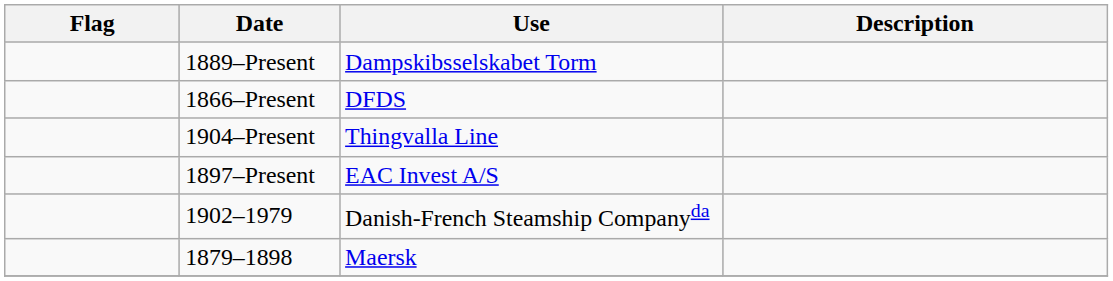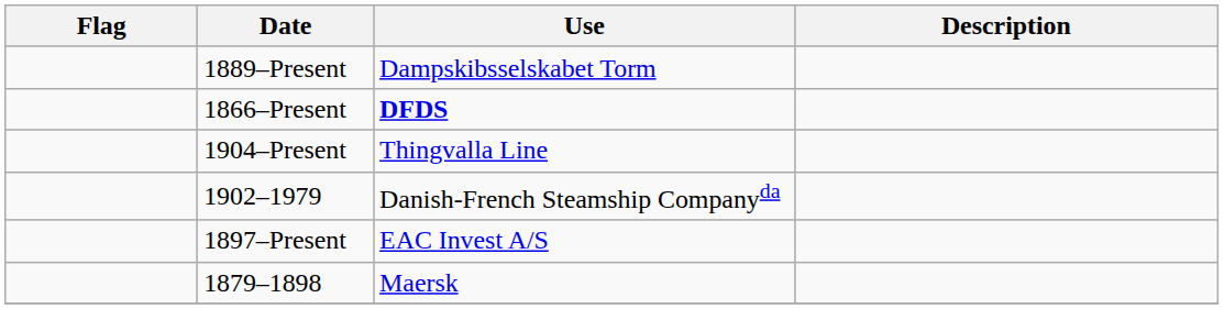1866–Present | Use: normal -> bold
rows swapped: 1897–Present <-> 1902–1979
